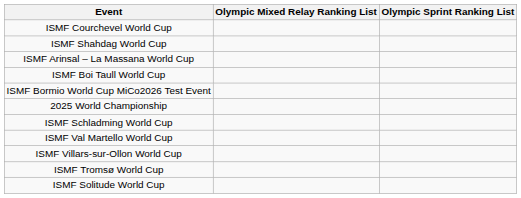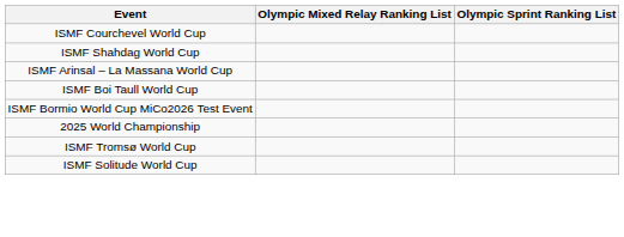- row: ISMF Schladming World Cup
- row: ISMF Val Martello World Cup
- row: ISMF Villars-sur-Ollon World Cup
